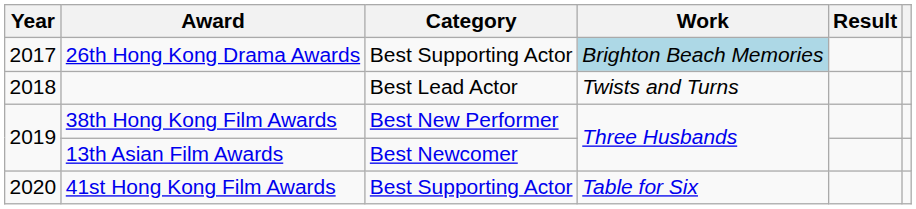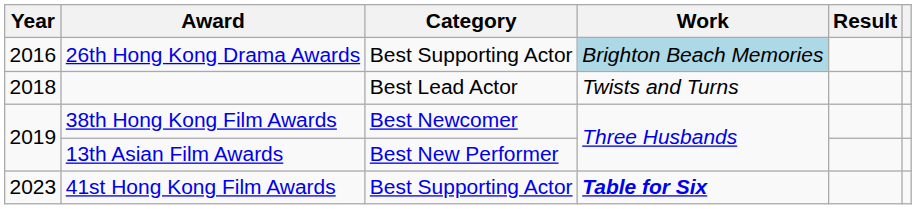26th Hong Kong Drama Awards | Year: 2017 -> 2016
38th Hong Kong Film Awards | Category: Best New Performer -> Best Newcomer
13th Asian Film Awards | Category: Best Newcomer -> Best New Performer
41st Hong Kong Film Awards | Year: 2020 -> 2023
41st Hong Kong Film Awards | Work: normal -> bold
